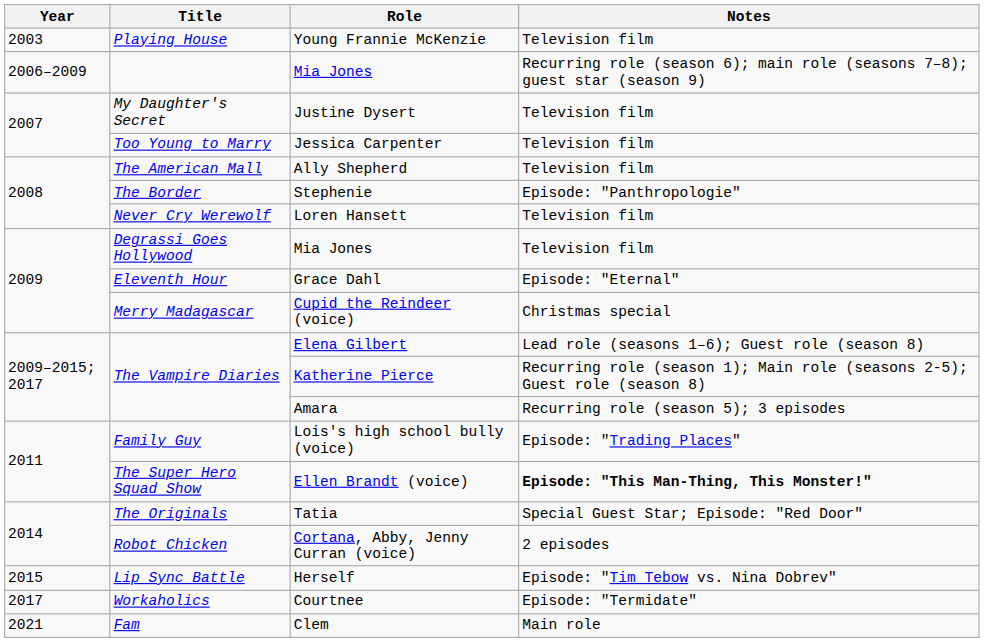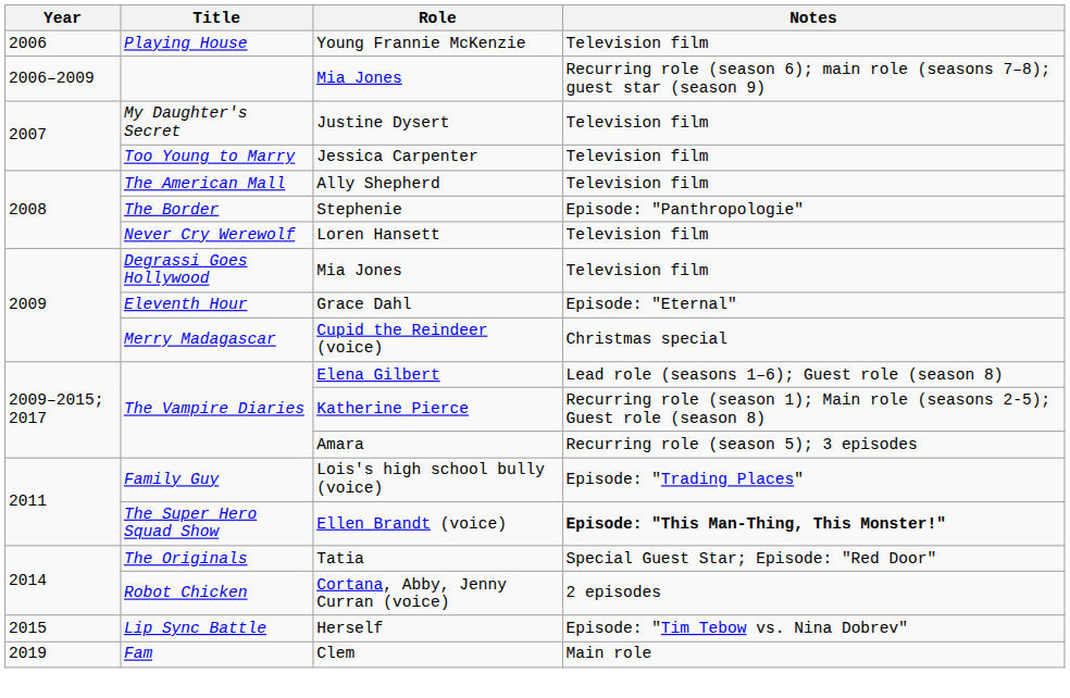Young Frannie McKenzie | Year: 2003 -> 2006
- row: 2017 | Workaholics | Courtnee | Episode: "Termidate"
Clem | Year: 2021 -> 2019
